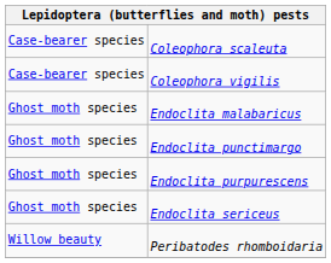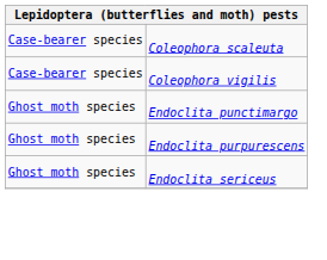- row: Ghost moth species | Endoclita malabaricus
- row: Willow beauty | Peribatodes rhomboidaria
